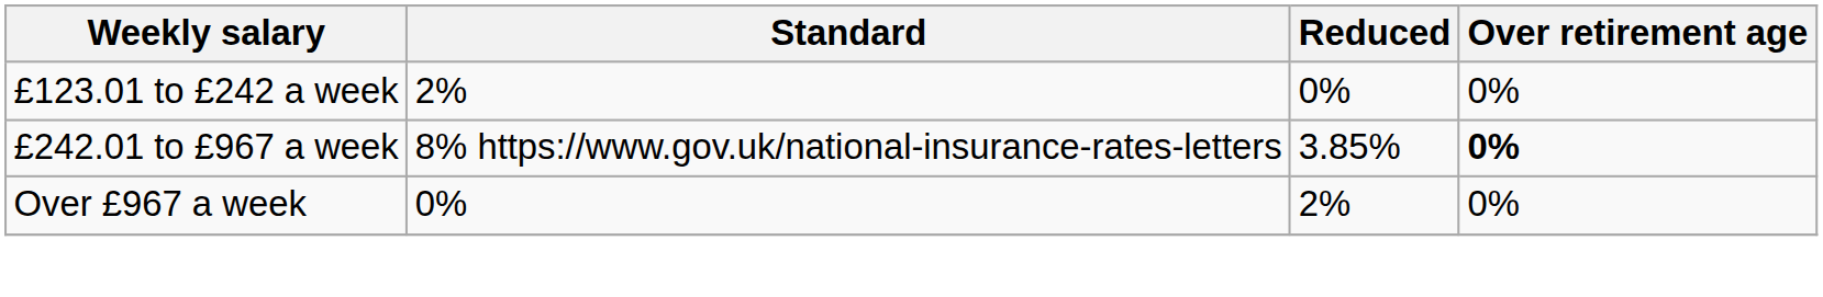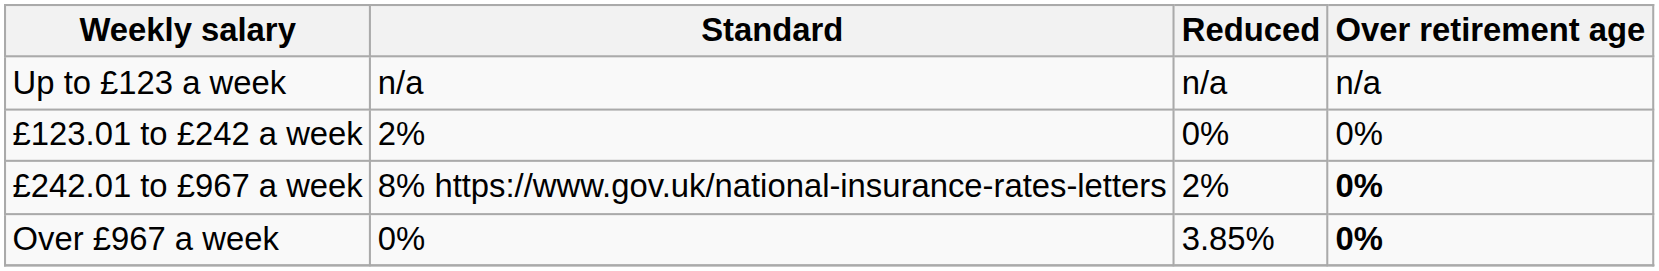+ row: Up to £123 a week | n/a | n/a | n/a
£242.01 to £967 a week | Reduced: 3.85% -> 2%
Over £967 a week | Reduced: 2% -> 3.85%
Over £967 a week | Over retirement age: normal -> bold
